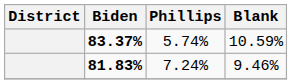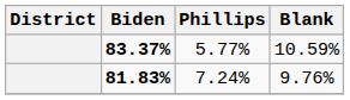83.37% | Phillips: 5.74% -> 5.77%
81.83% | Blank: 9.46% -> 9.76%
